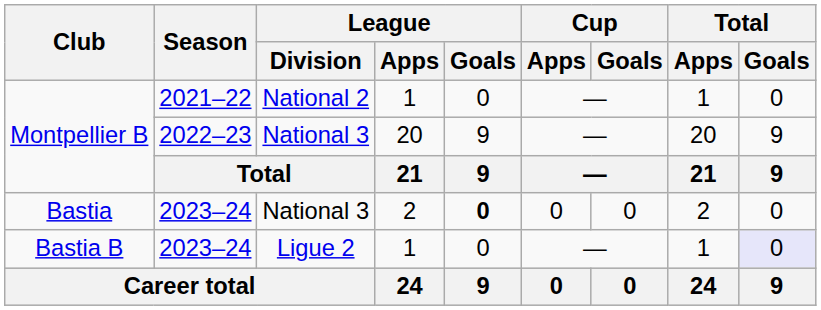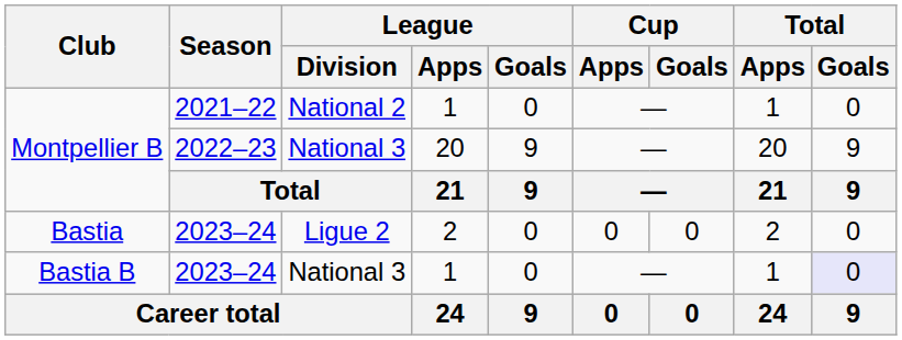Bastia | League / Division: National 3 -> Ligue 2
Bastia | League / Goals: bold -> normal
Bastia B | League / Division: Ligue 2 -> National 3
